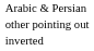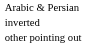rows swapped: other pointing out <-> inverted
